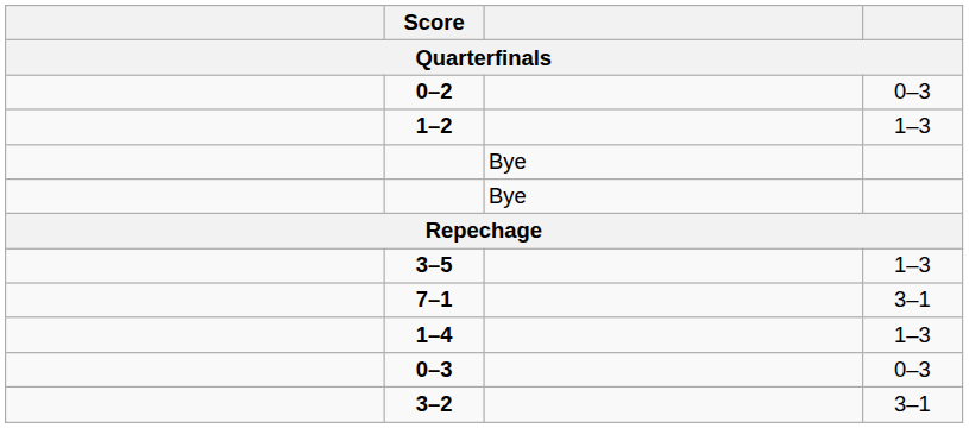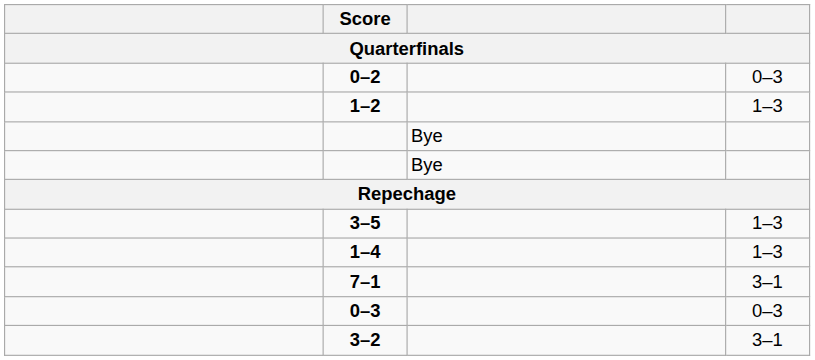rows swapped: 1–4 <-> 7–1
